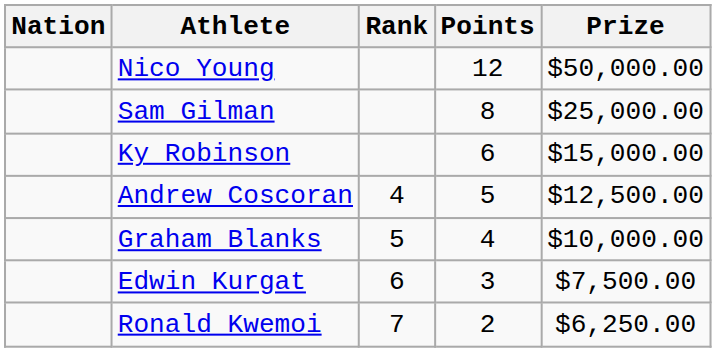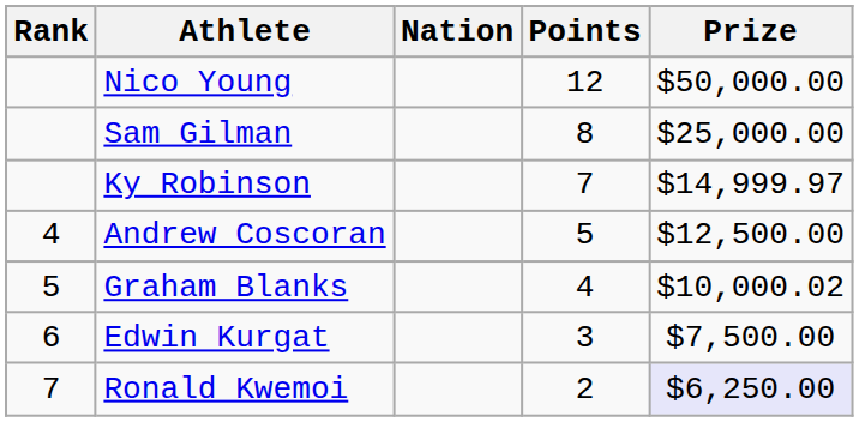columns swapped: Rank <-> Nation
Ky Robinson | Points: 6 -> 7
Ky Robinson | Prize: $15,000.00 -> $14,999.97
Graham Blanks | Prize: $10,000.00 -> $10,000.02
Ronald Kwemoi | Prize: no background -> lavender background
